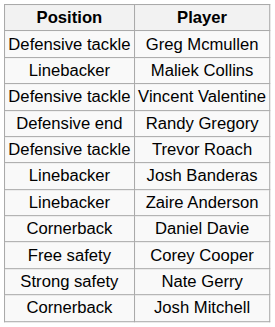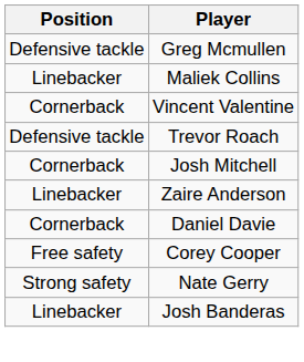Vincent Valentine | Position: Defensive tackle -> Cornerback
- row: Defensive end | Randy Gregory
rows swapped: Josh Banderas <-> Josh Mitchell
